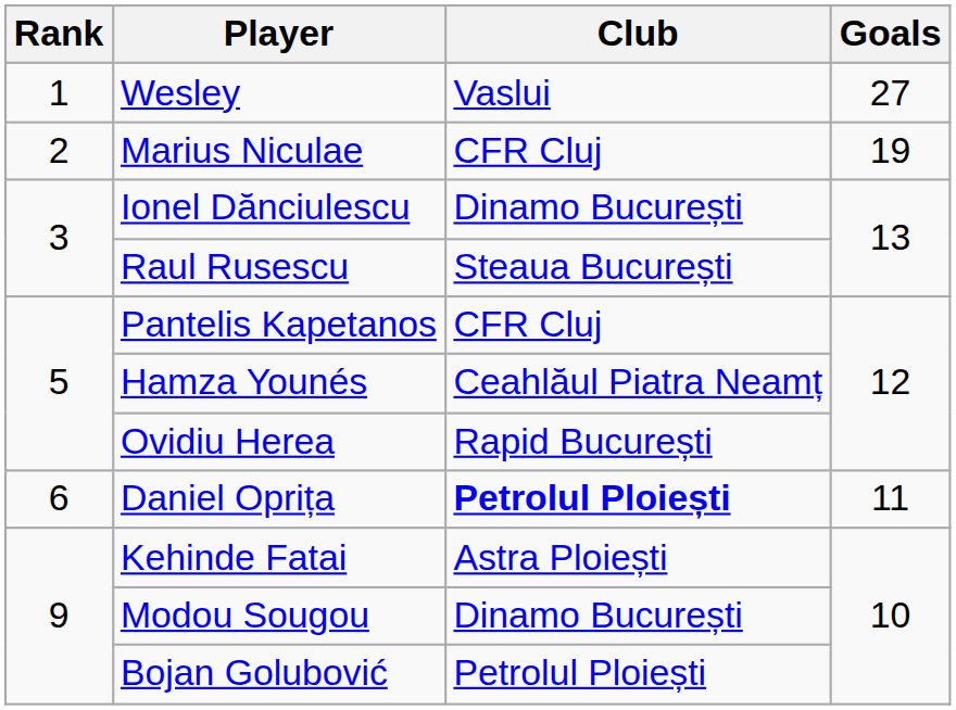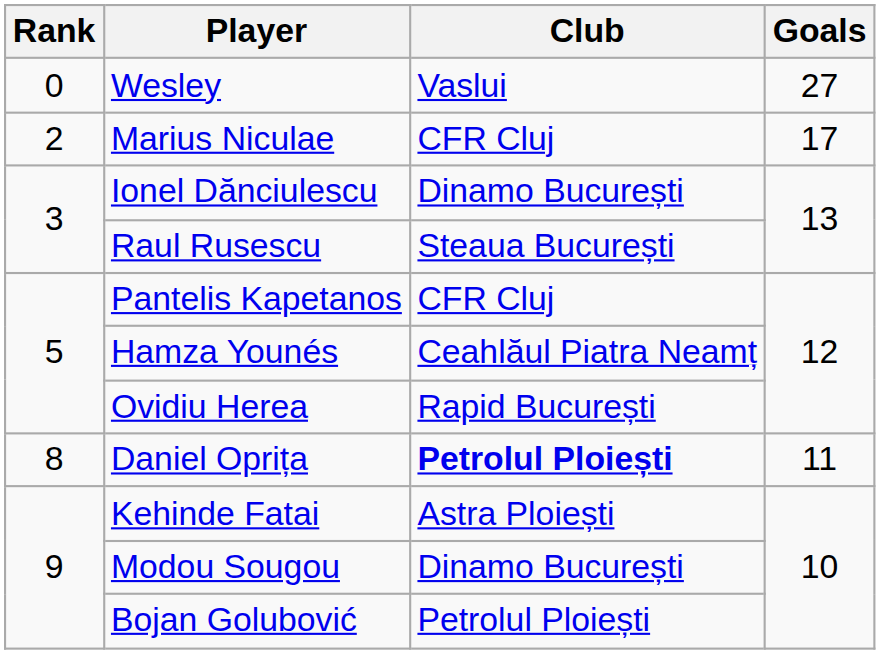Wesley | Rank: 1 -> 0
Marius Niculae | Goals: 19 -> 17
Daniel Oprița | Rank: 6 -> 8
